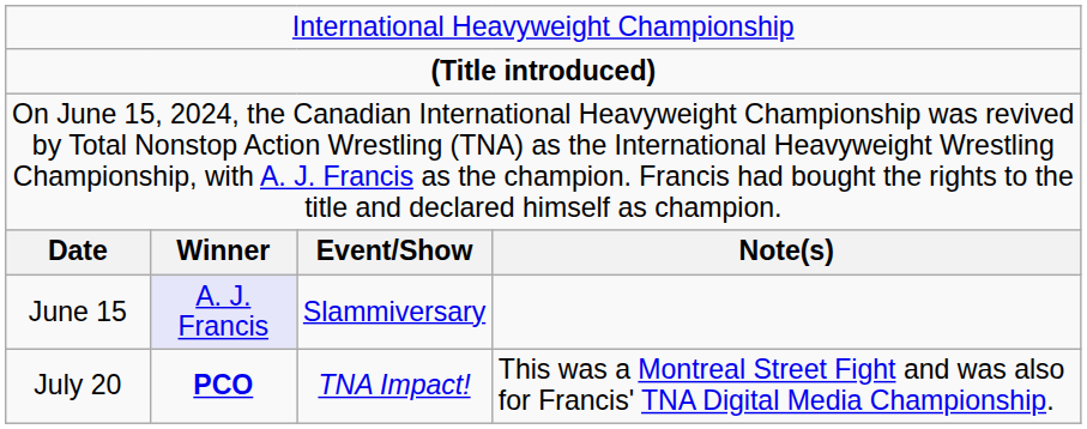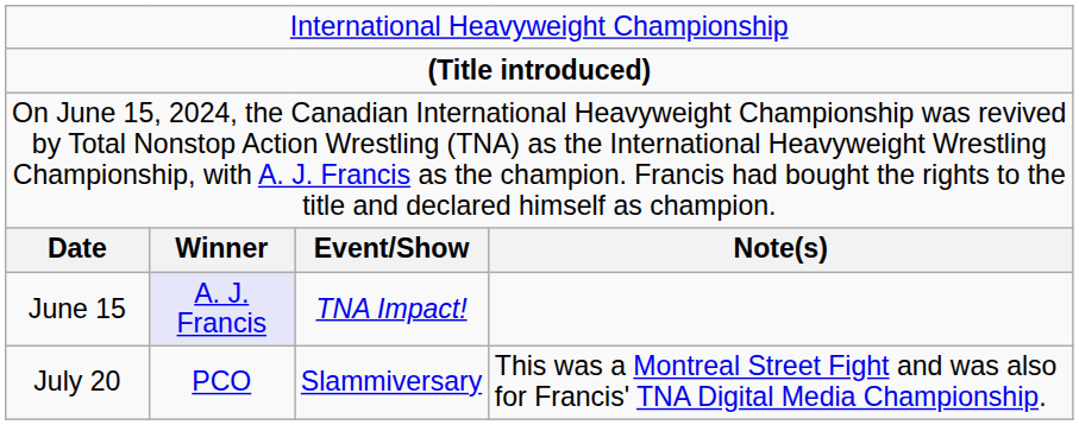June 15 | column 3: Slammiversary -> TNA Impact!
July 20 | column 2: bold -> normal
July 20 | column 3: TNA Impact! -> Slammiversary
